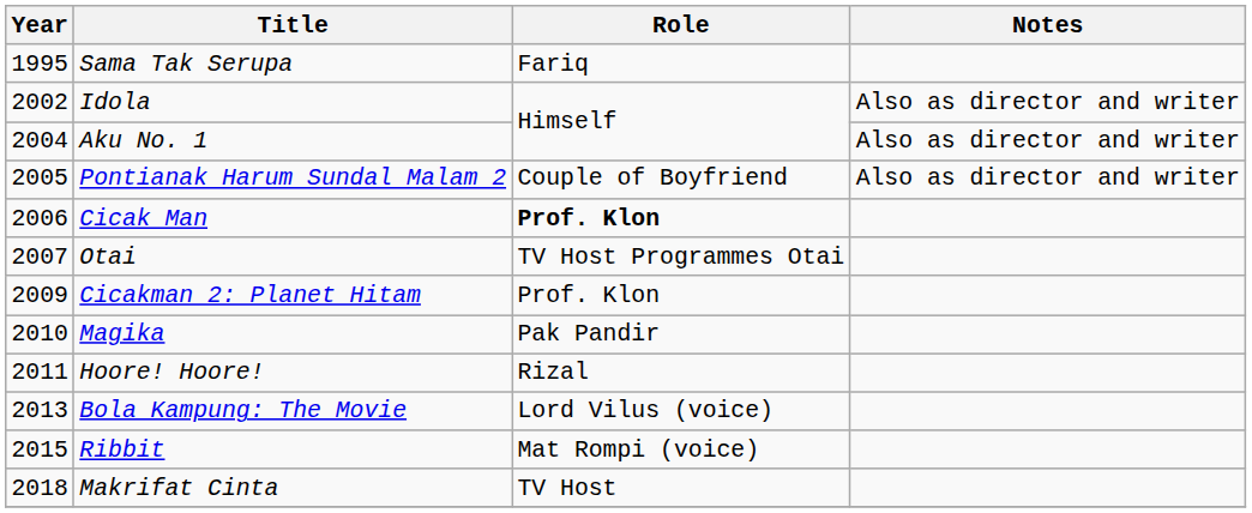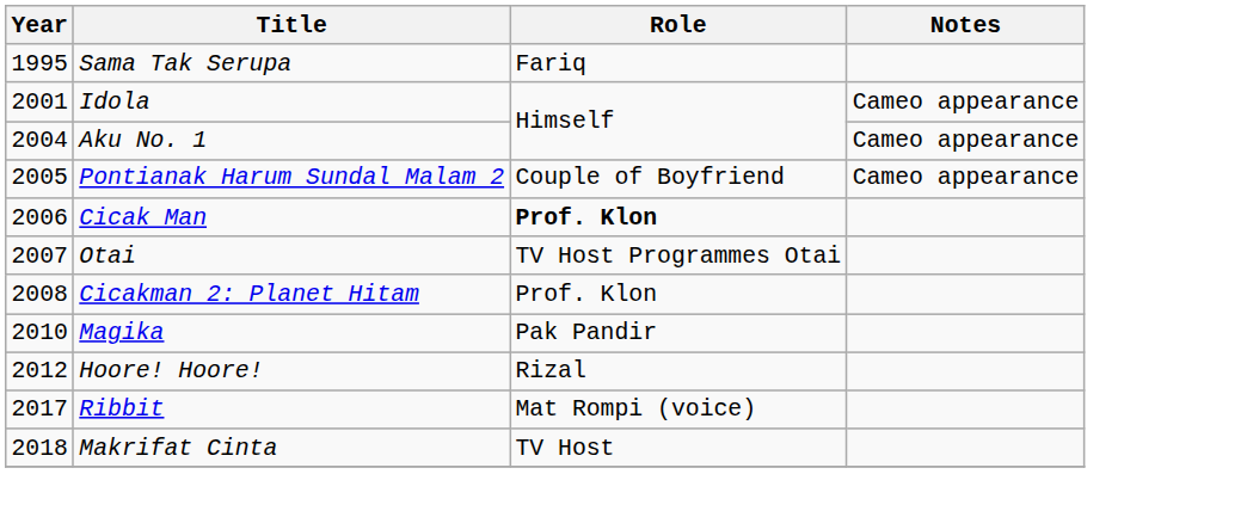Idola | Year: 2002 -> 2001
Idola | Notes: Also as director and writer -> Cameo appearance
Aku No. 1 | Notes: Also as director and writer -> Cameo appearance
Pontianak Harum Sundal Malam 2 | Notes: Also as director and writer -> Cameo appearance
Cicakman 2: Planet Hitam | Year: 2009 -> 2008
Hoore! Hoore! | Year: 2011 -> 2012
- row: 2013 | Bola Kampung: The Movie | Lord Vilus (voice)
Ribbit | Year: 2015 -> 2017
